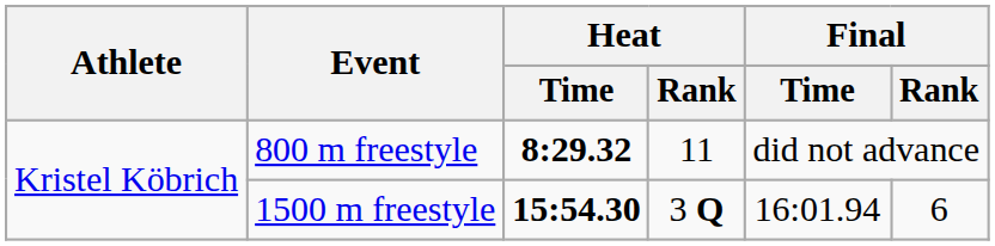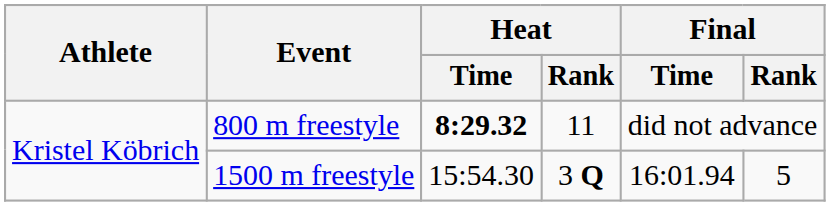1500 m freestyle | Heat / Time: bold -> normal
1500 m freestyle | Final / Rank: 6 -> 5
